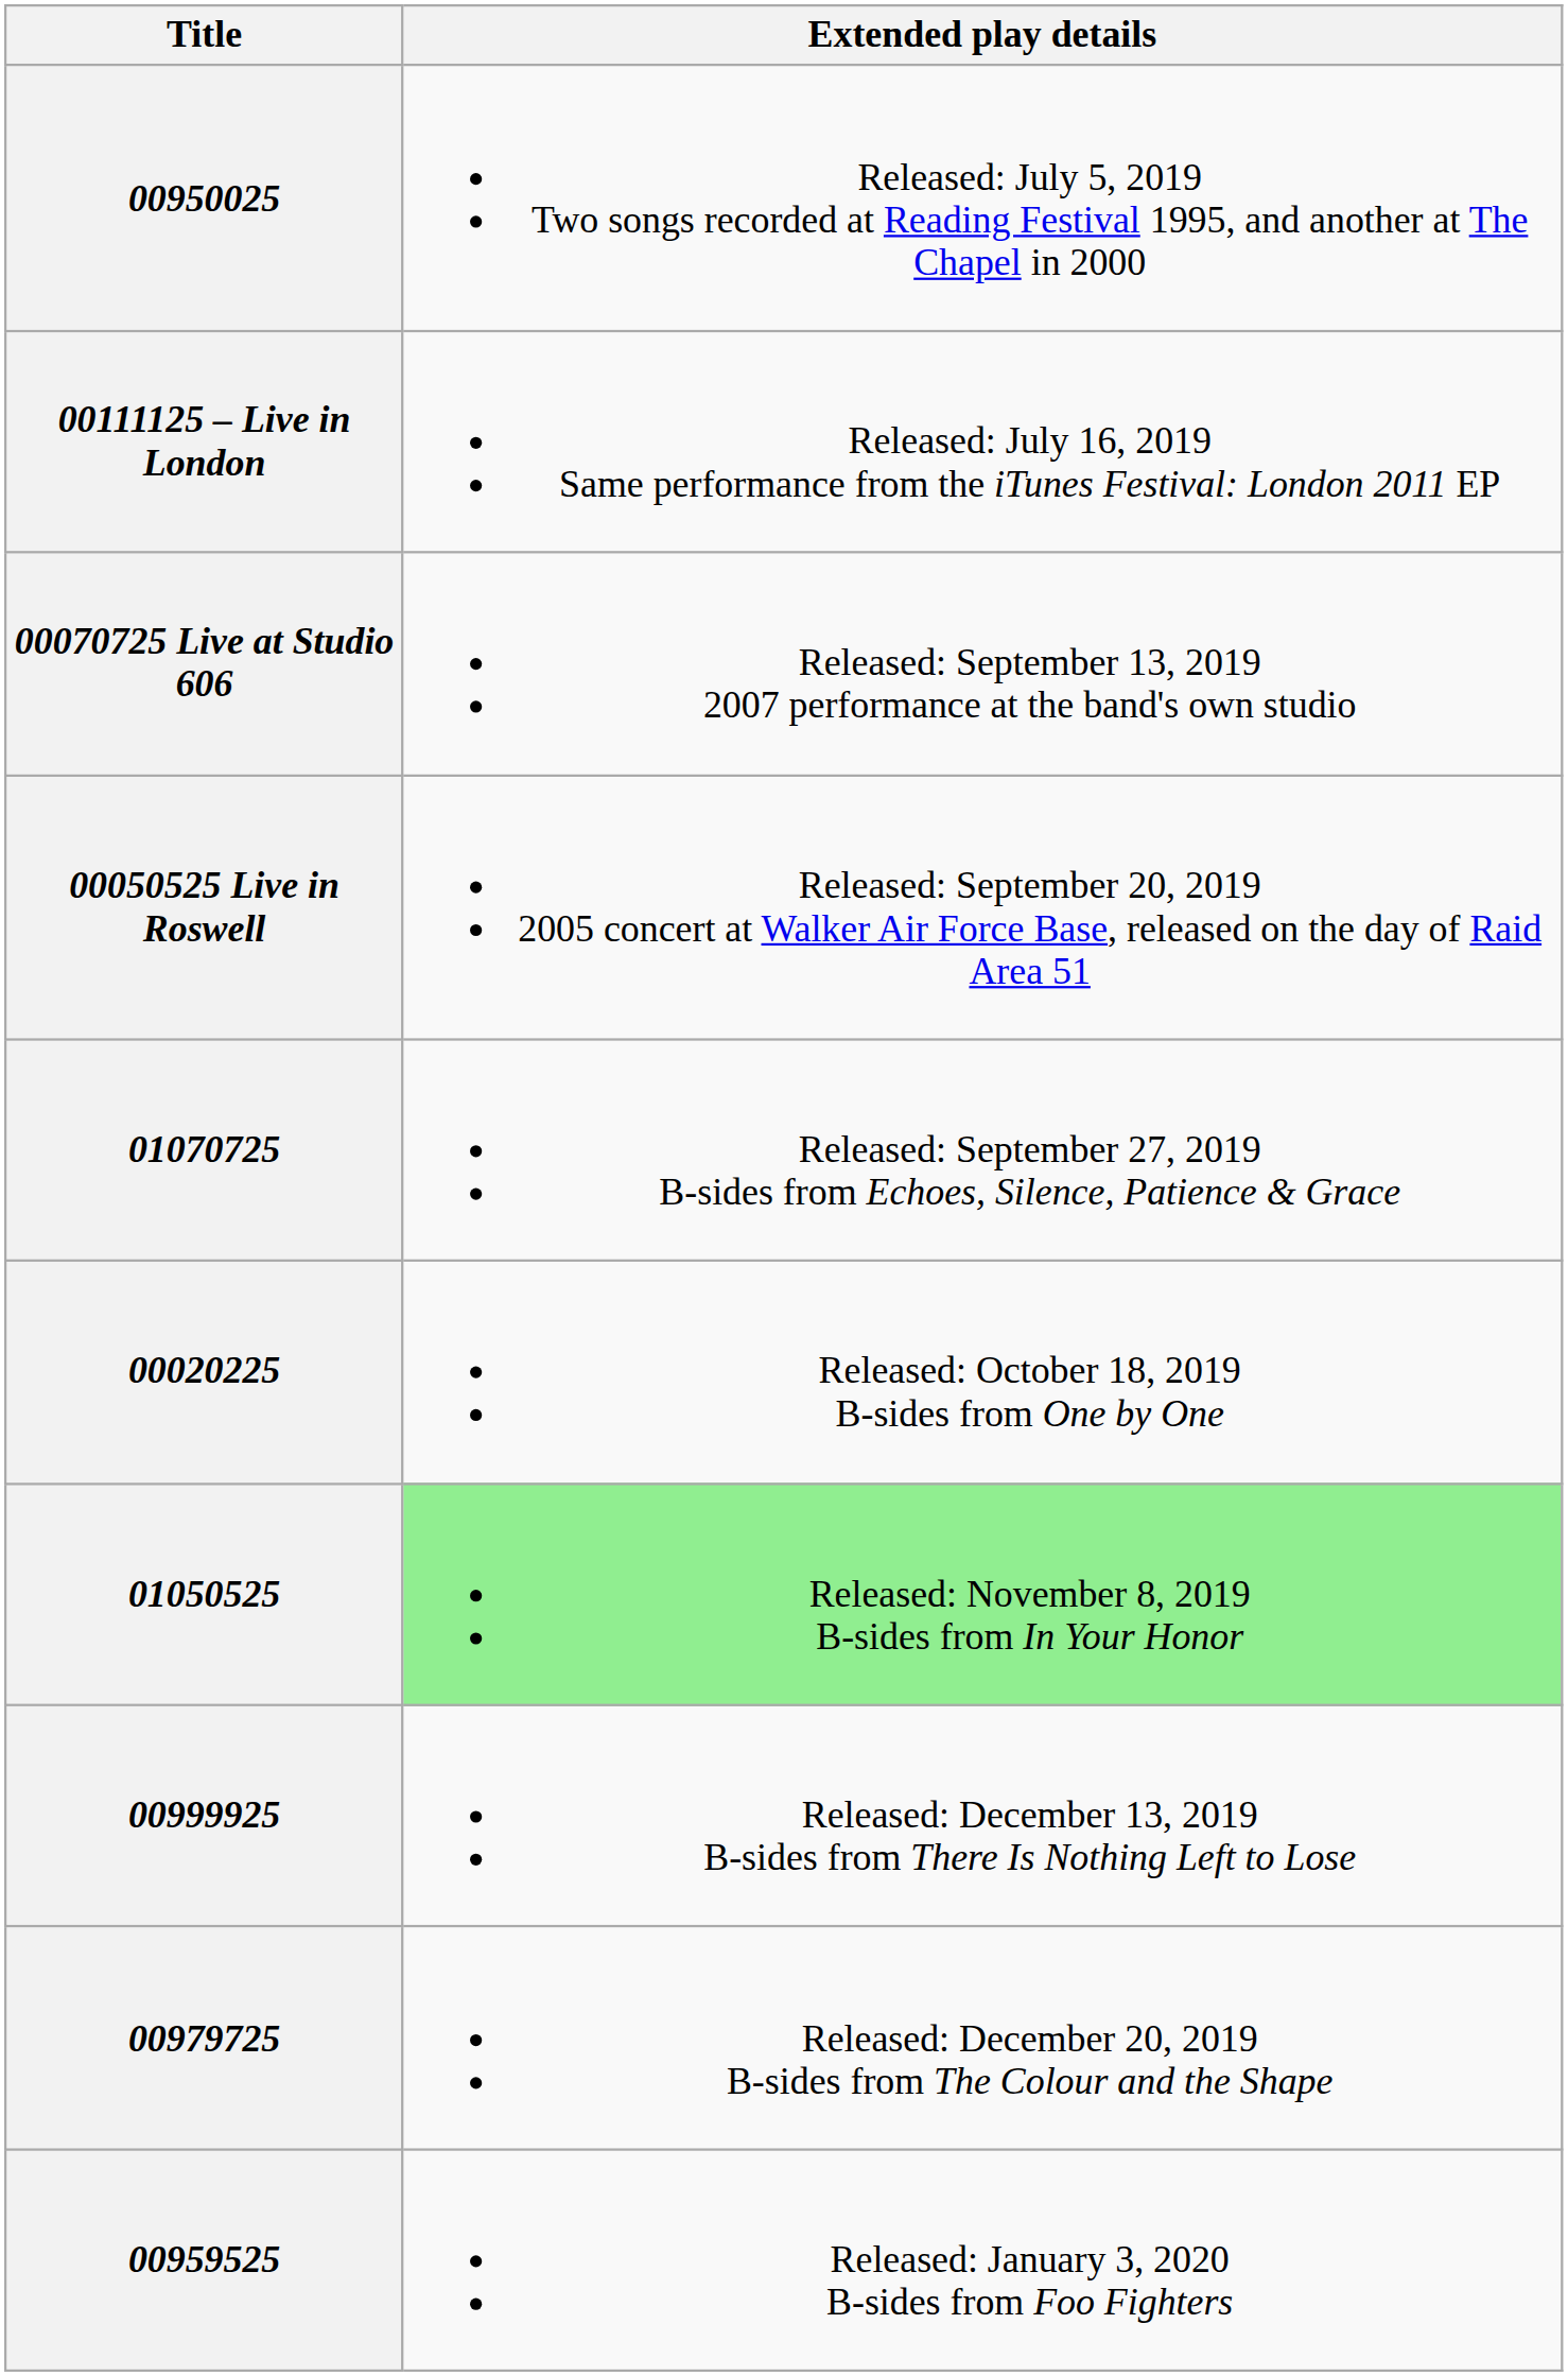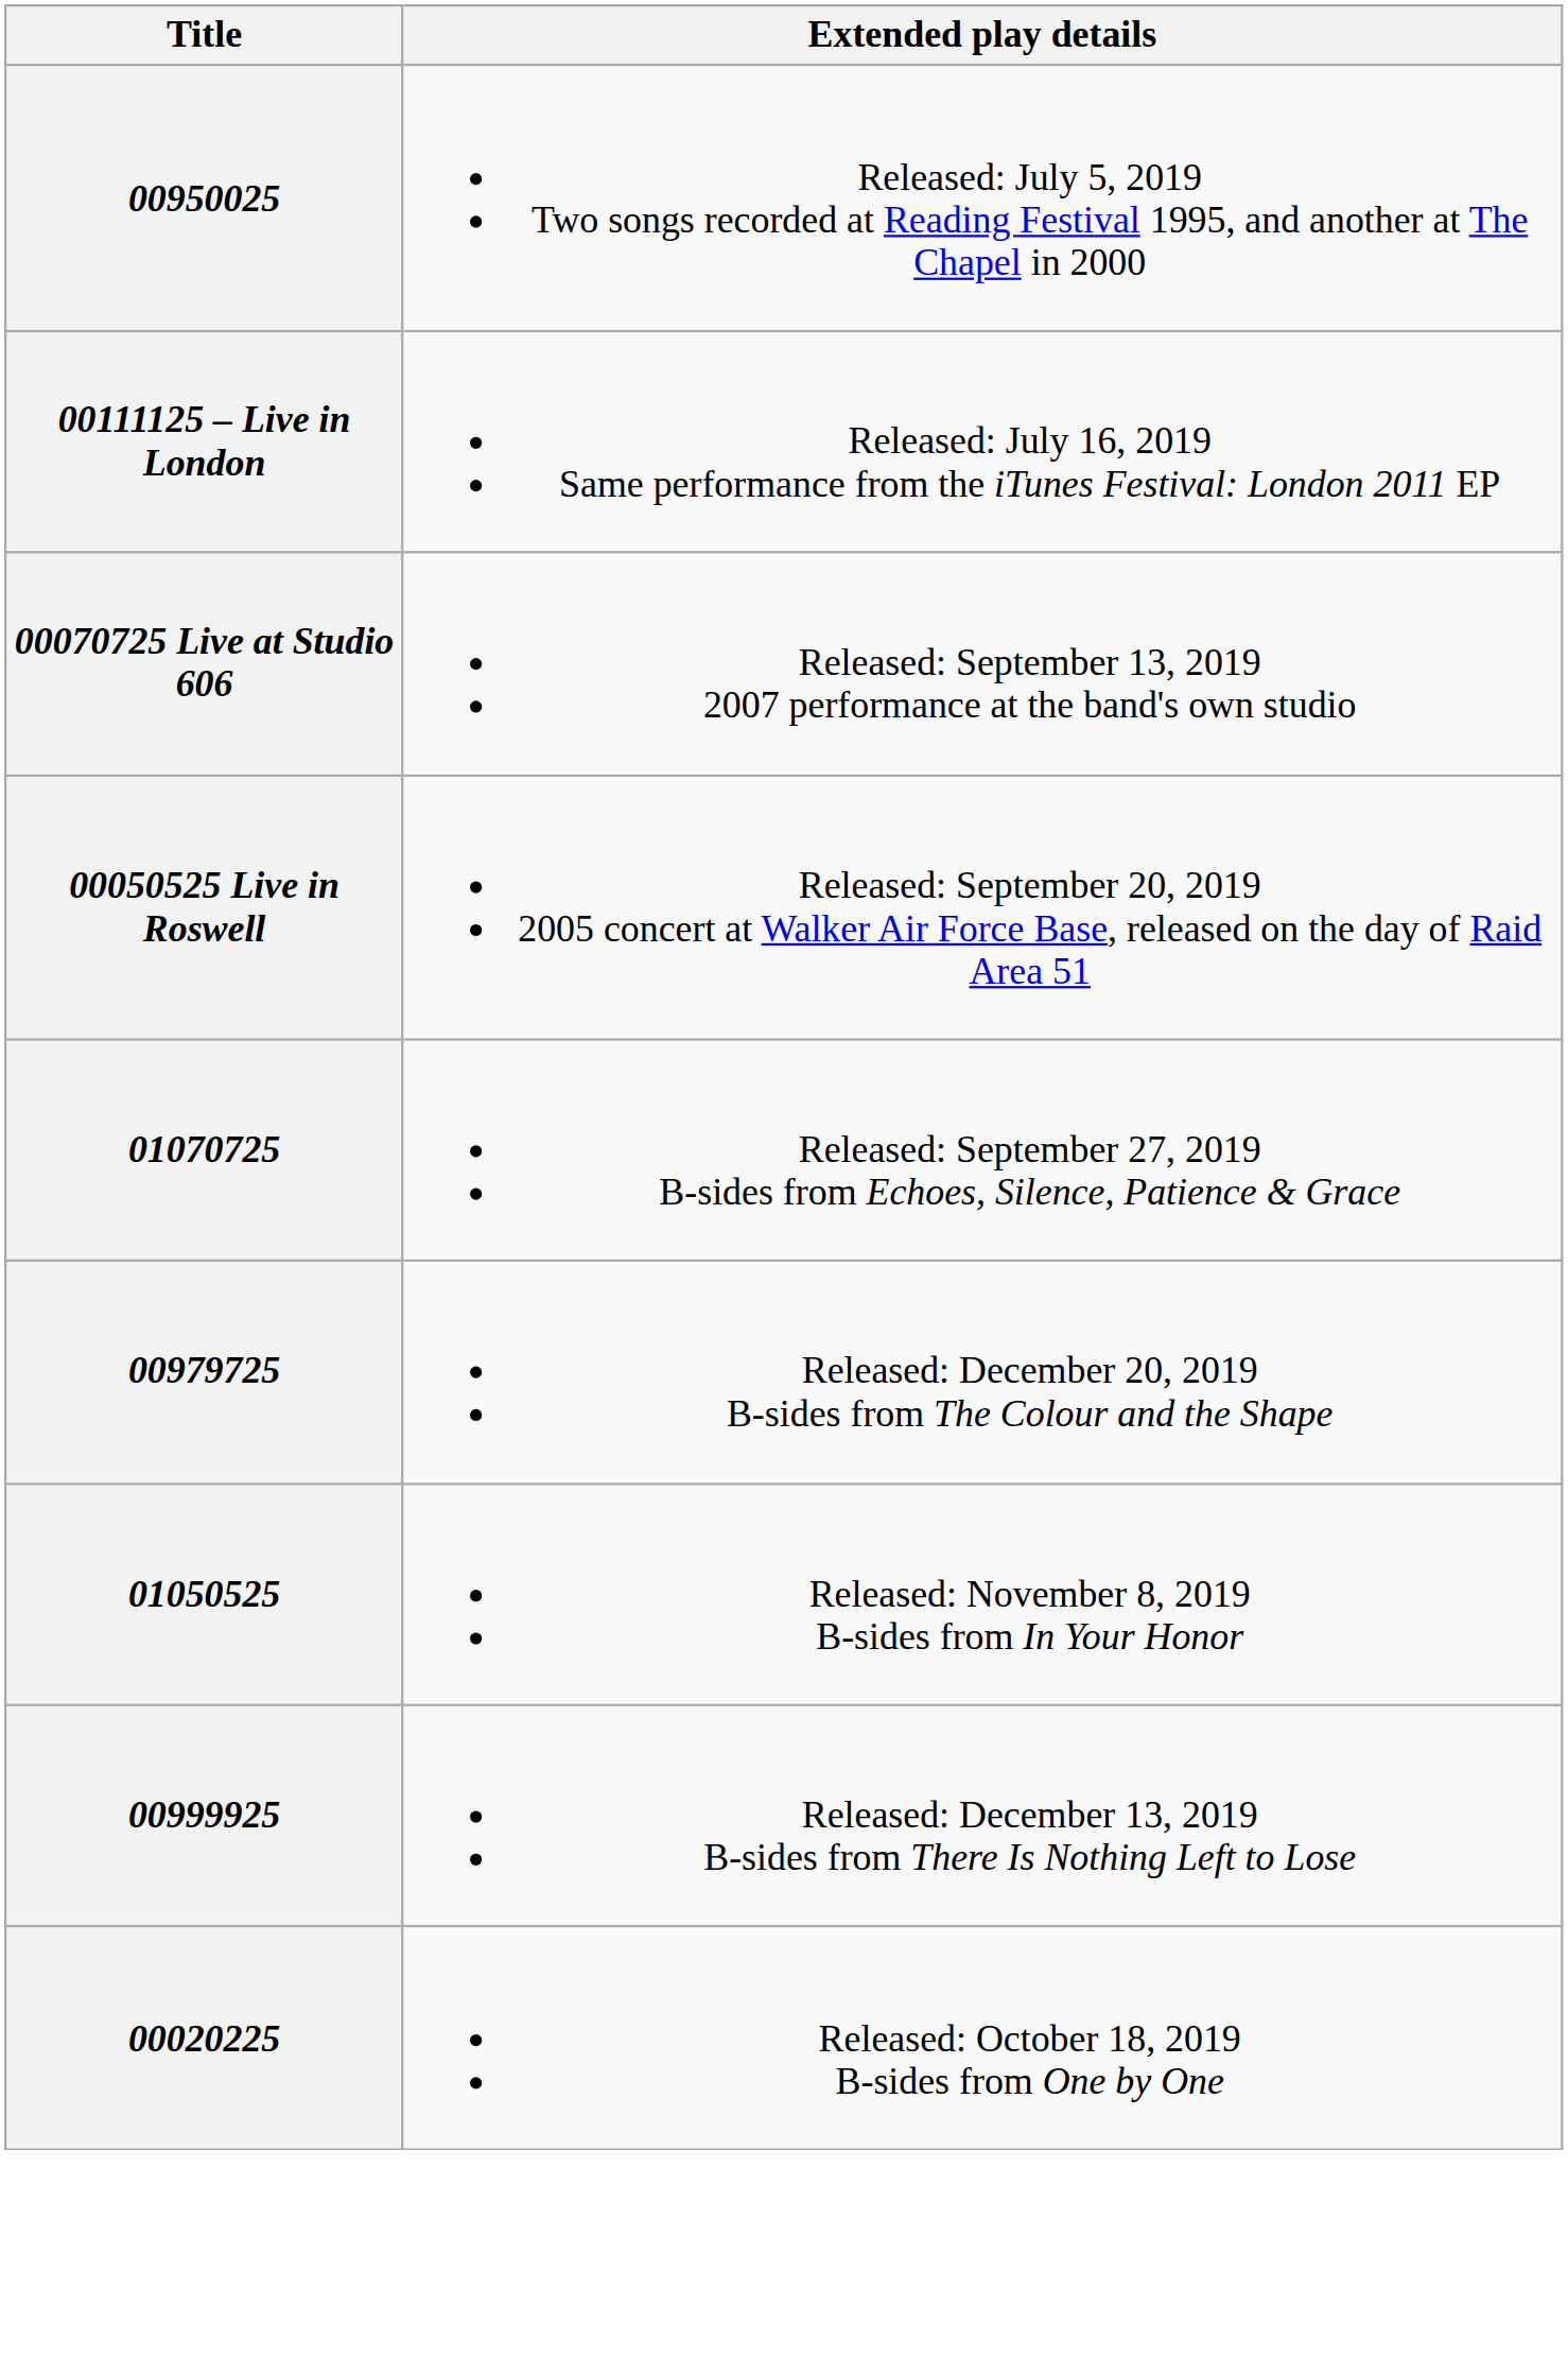rows swapped: 00020225 <-> 00979725
01050525 | Extended play details: lightgreen background -> no background
- row: 00959525 | Released: January 3, 2020 B-sides from Foo Fighters
